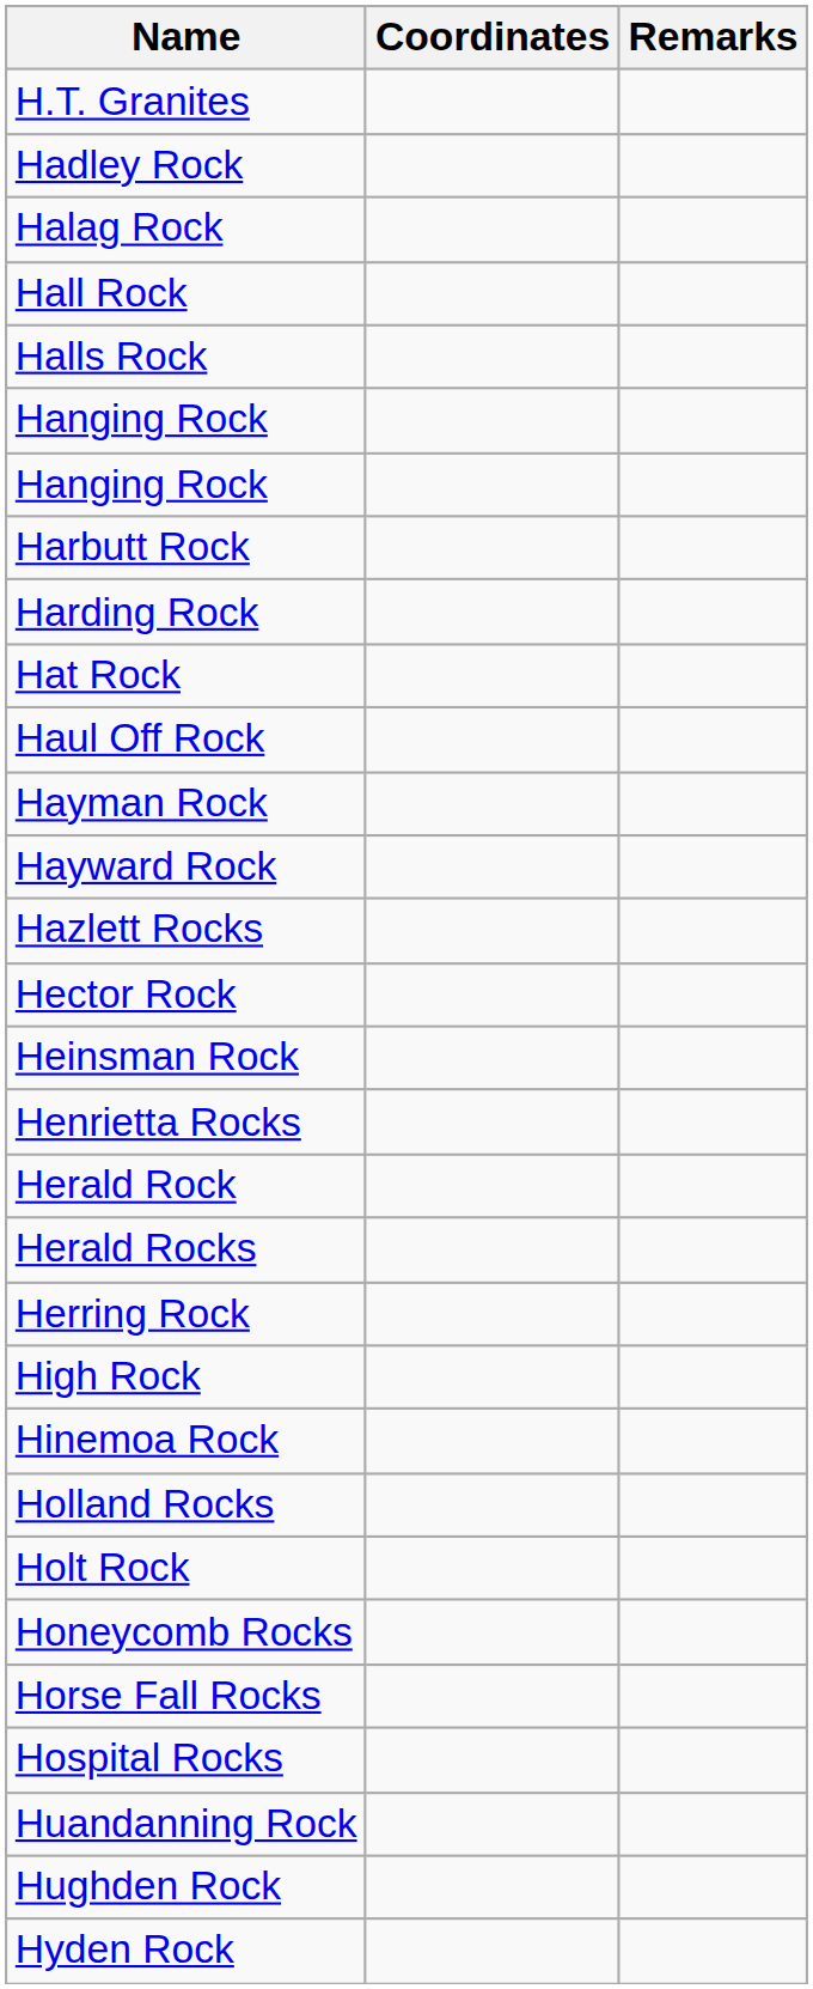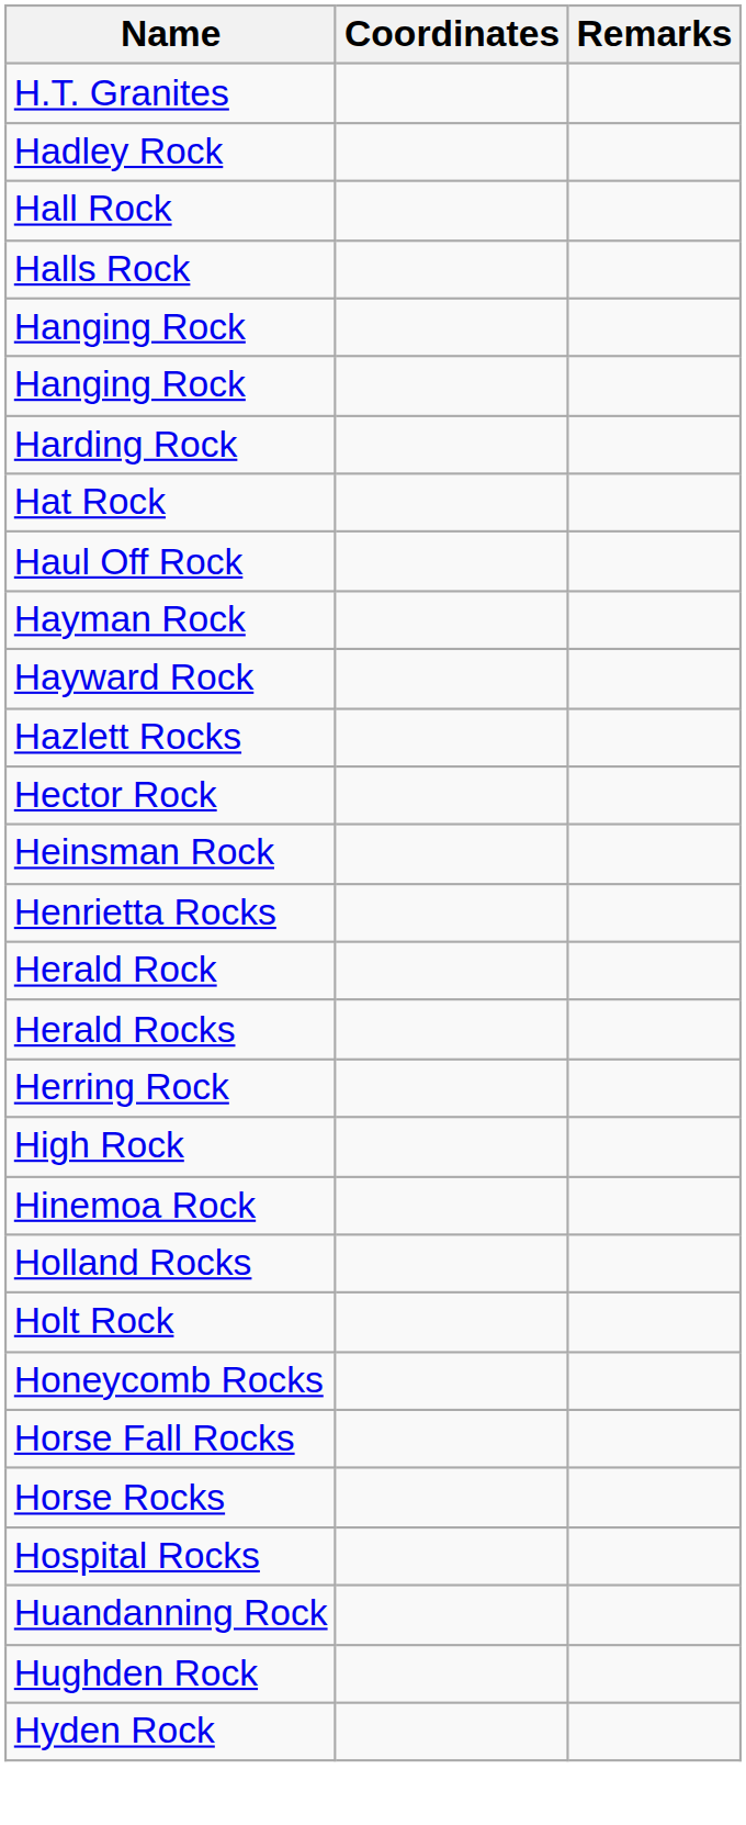- row: Halag Rock
- row: Harbutt Rock
+ row: Horse Rocks
